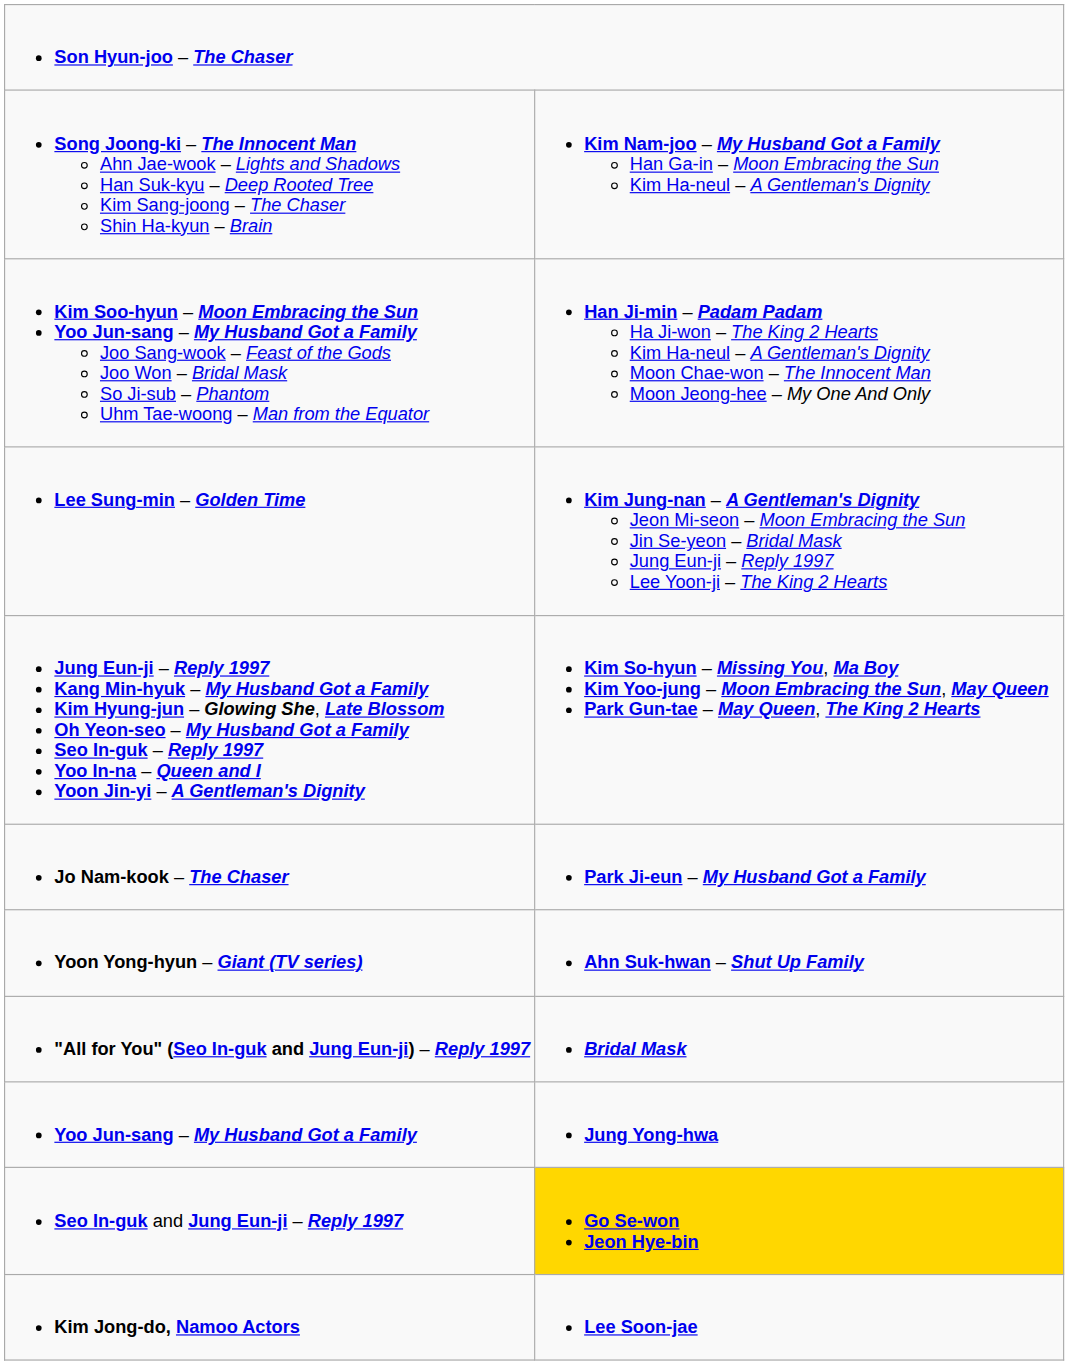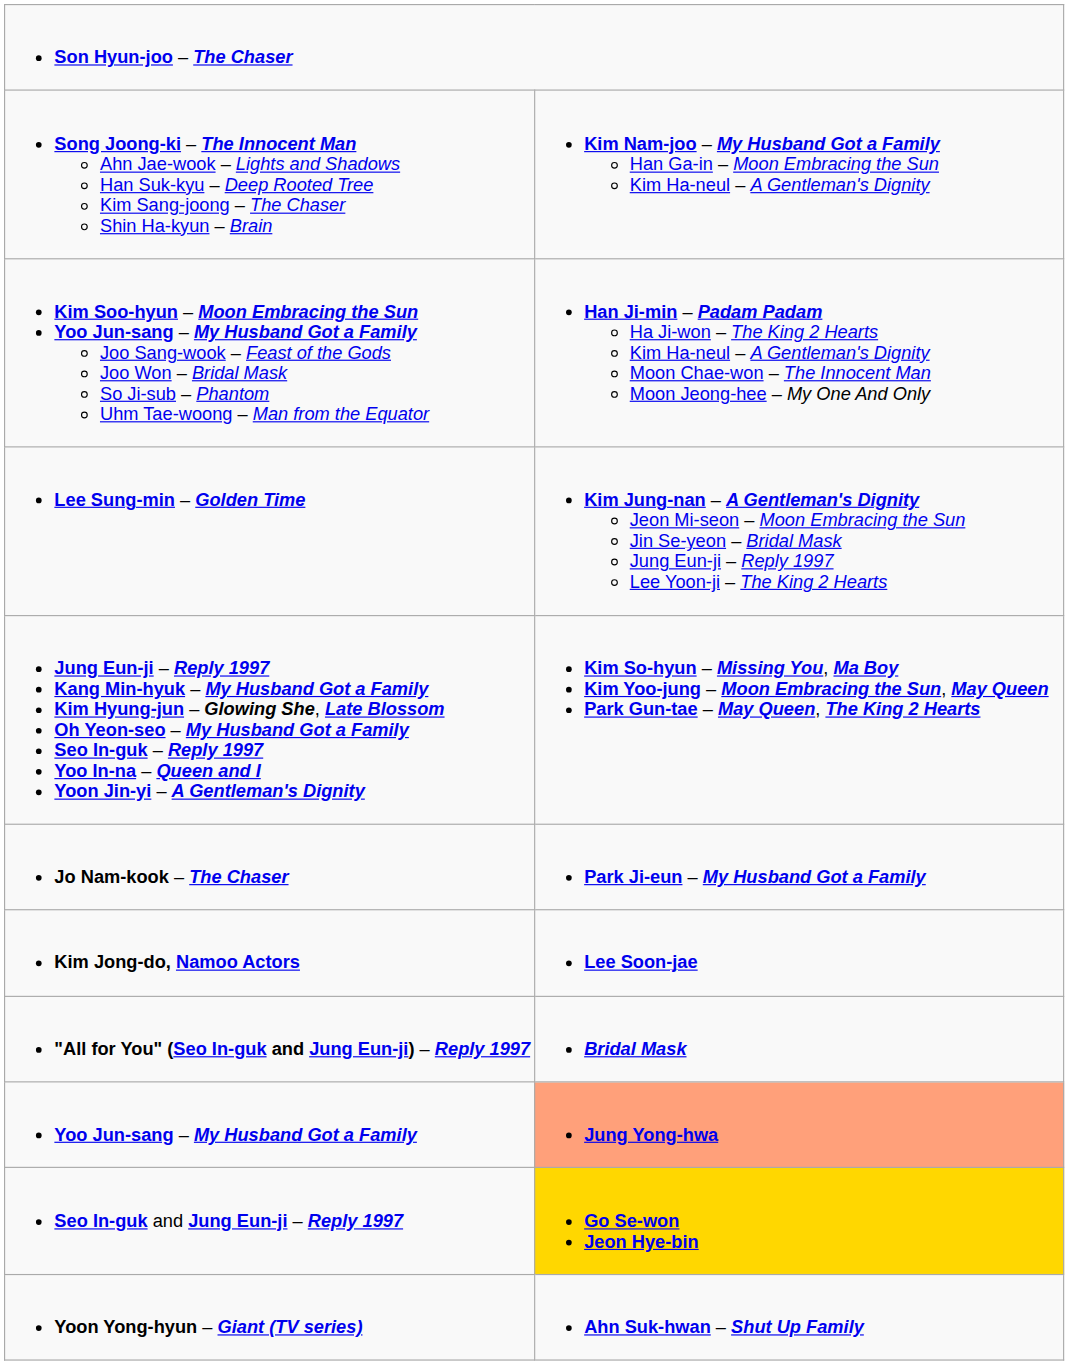rows swapped: Yoon Yong-hyun – Giant (TV series) <-> Kim Jong-do, Namoo Actors
Yoo Jun-sang – My Husband Got a Family | column 2: no background -> lightsalmon background
